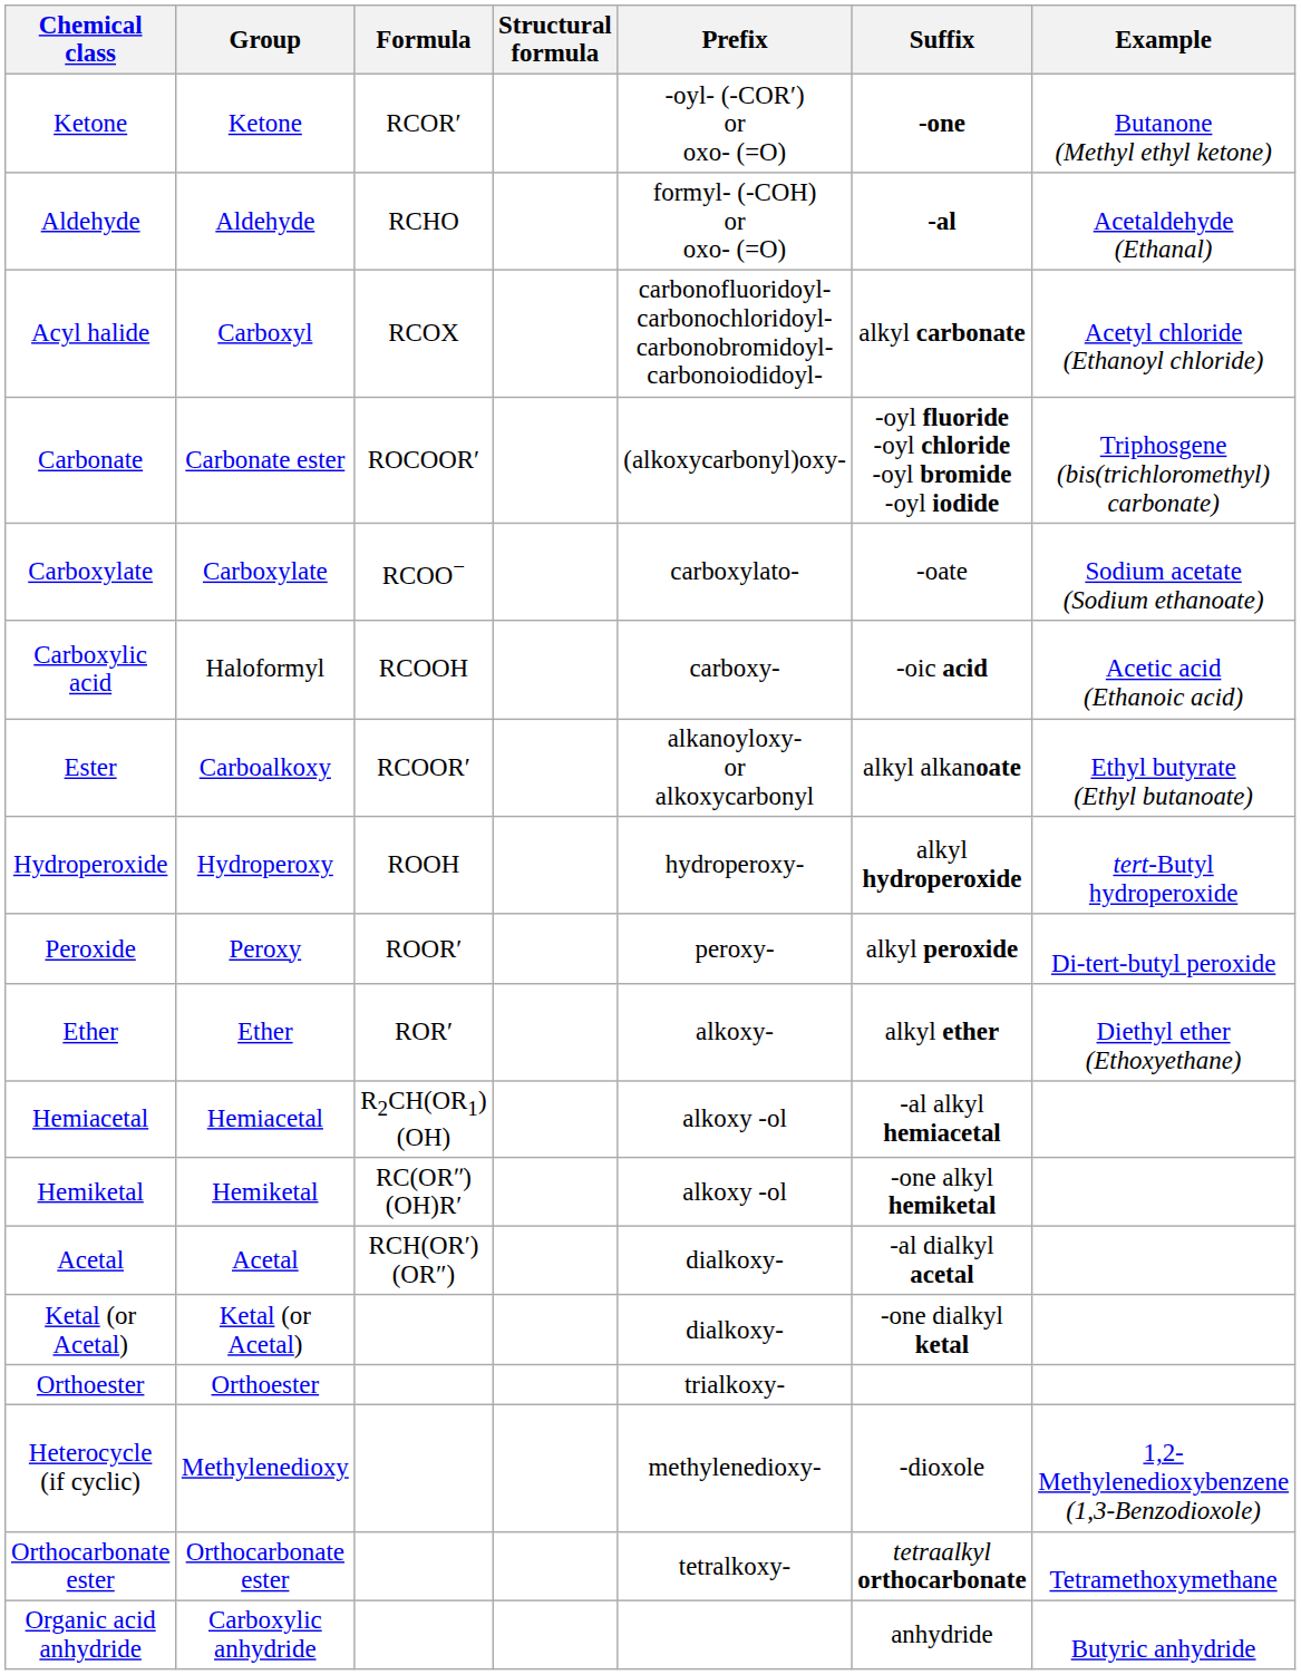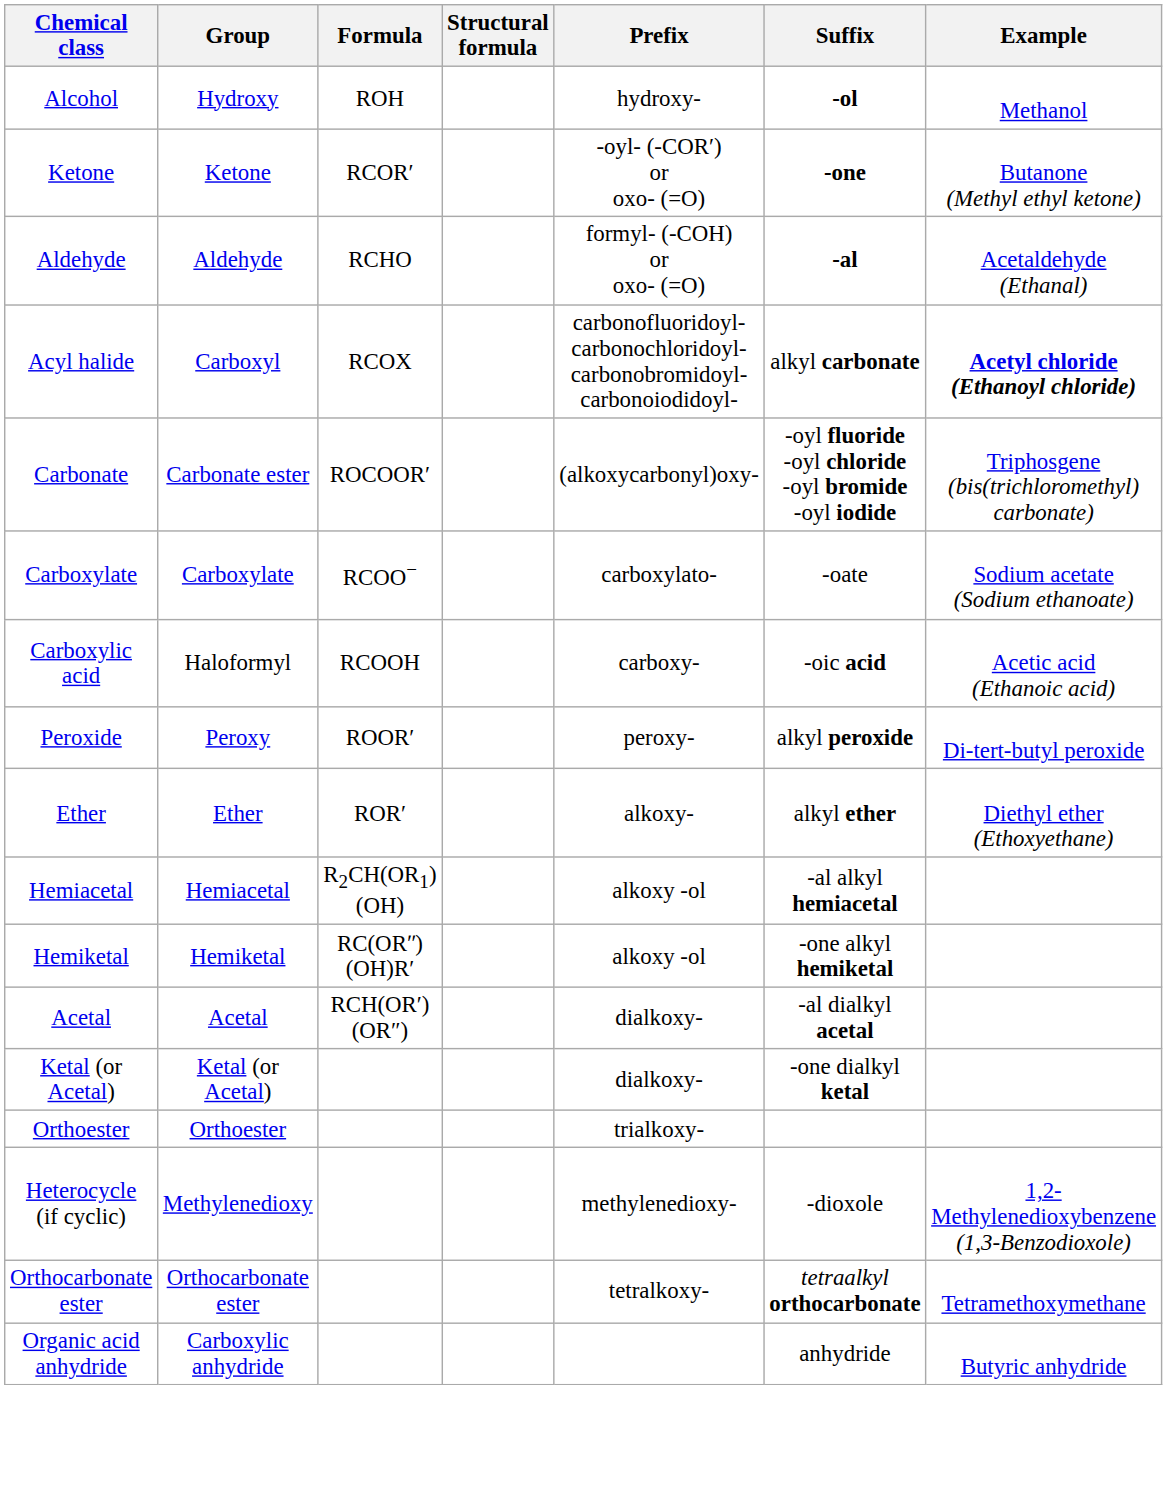+ row: Alcohol | Hydroxy | ROH | hydroxy- | -ol | Methanol
Acyl halide | Example: normal -> bold
- row: Ester | Carboalkoxy | RCOOR′ | alkanoyloxy- or alkoxycarbonyl | alkyl alkanoate | Ethyl butyrate (Ethyl butanoate)
- row: Hydroperoxide | Hydroperoxy | ROOH | hydroperoxy- | alkyl hydroperoxide | tert-Butyl hydroperoxide
